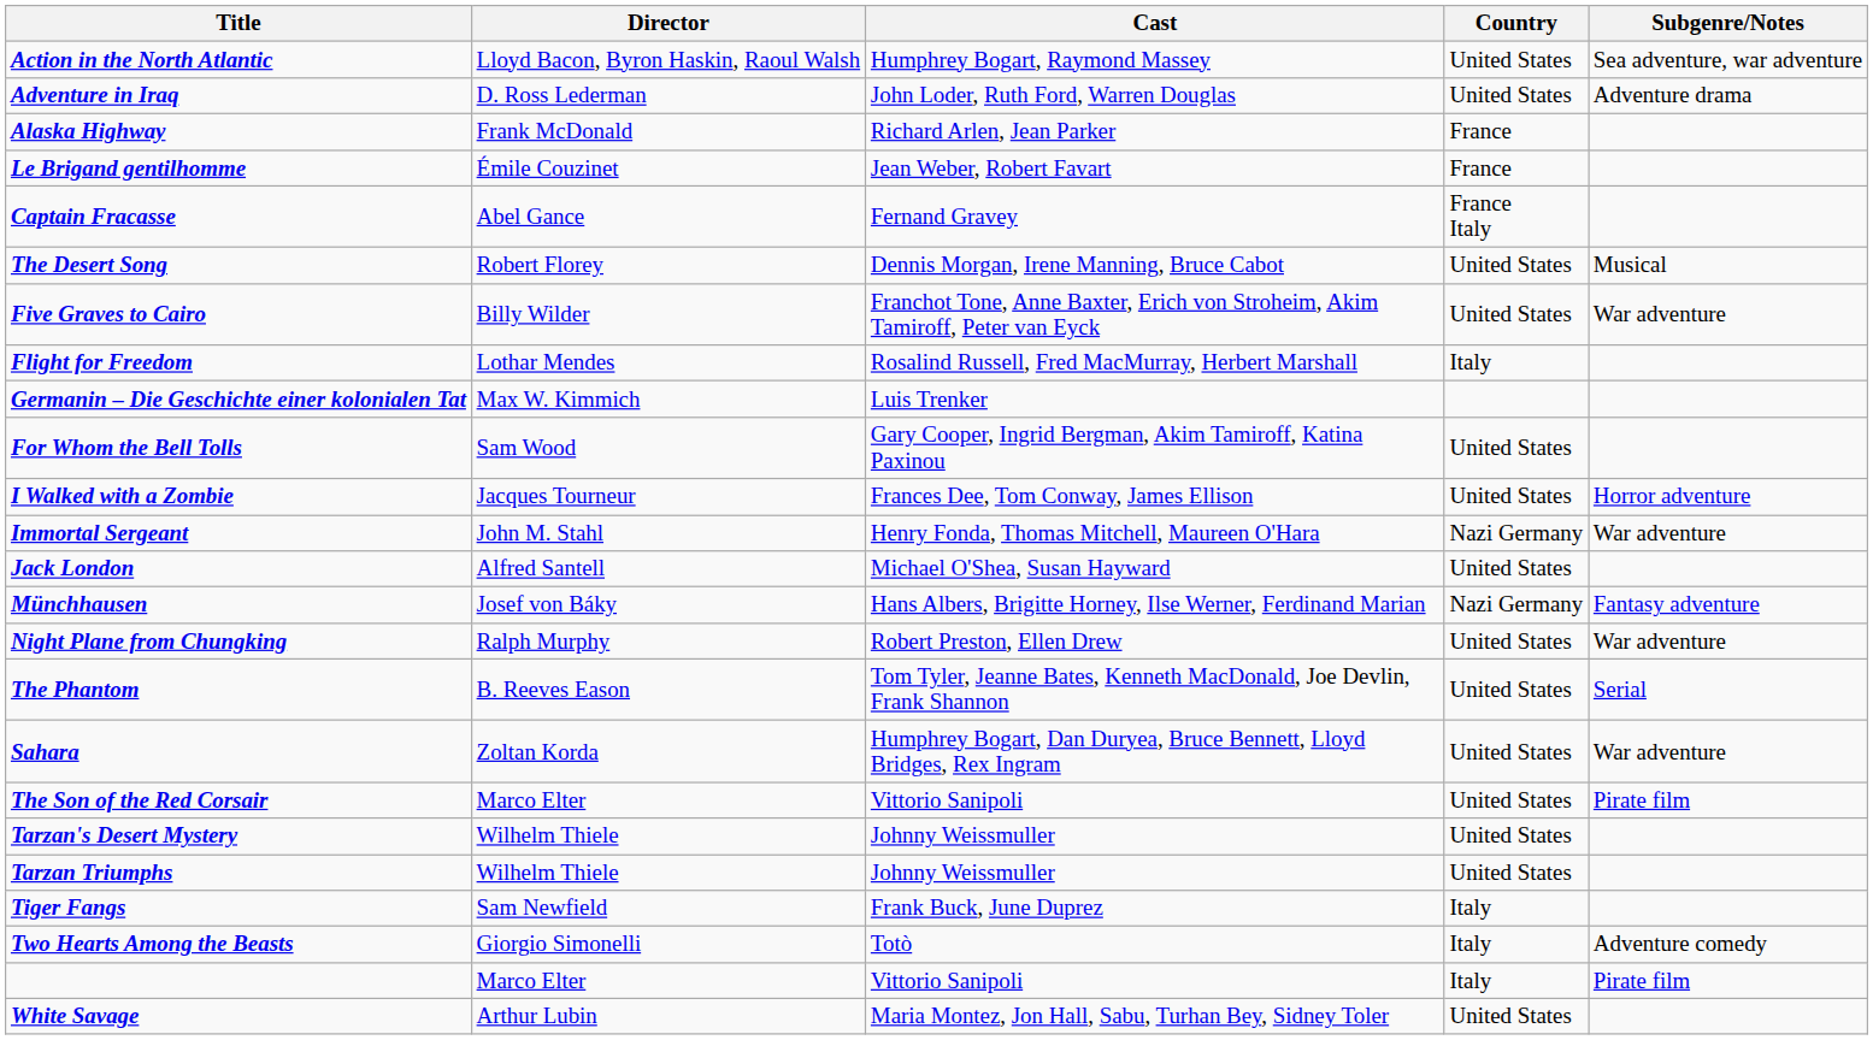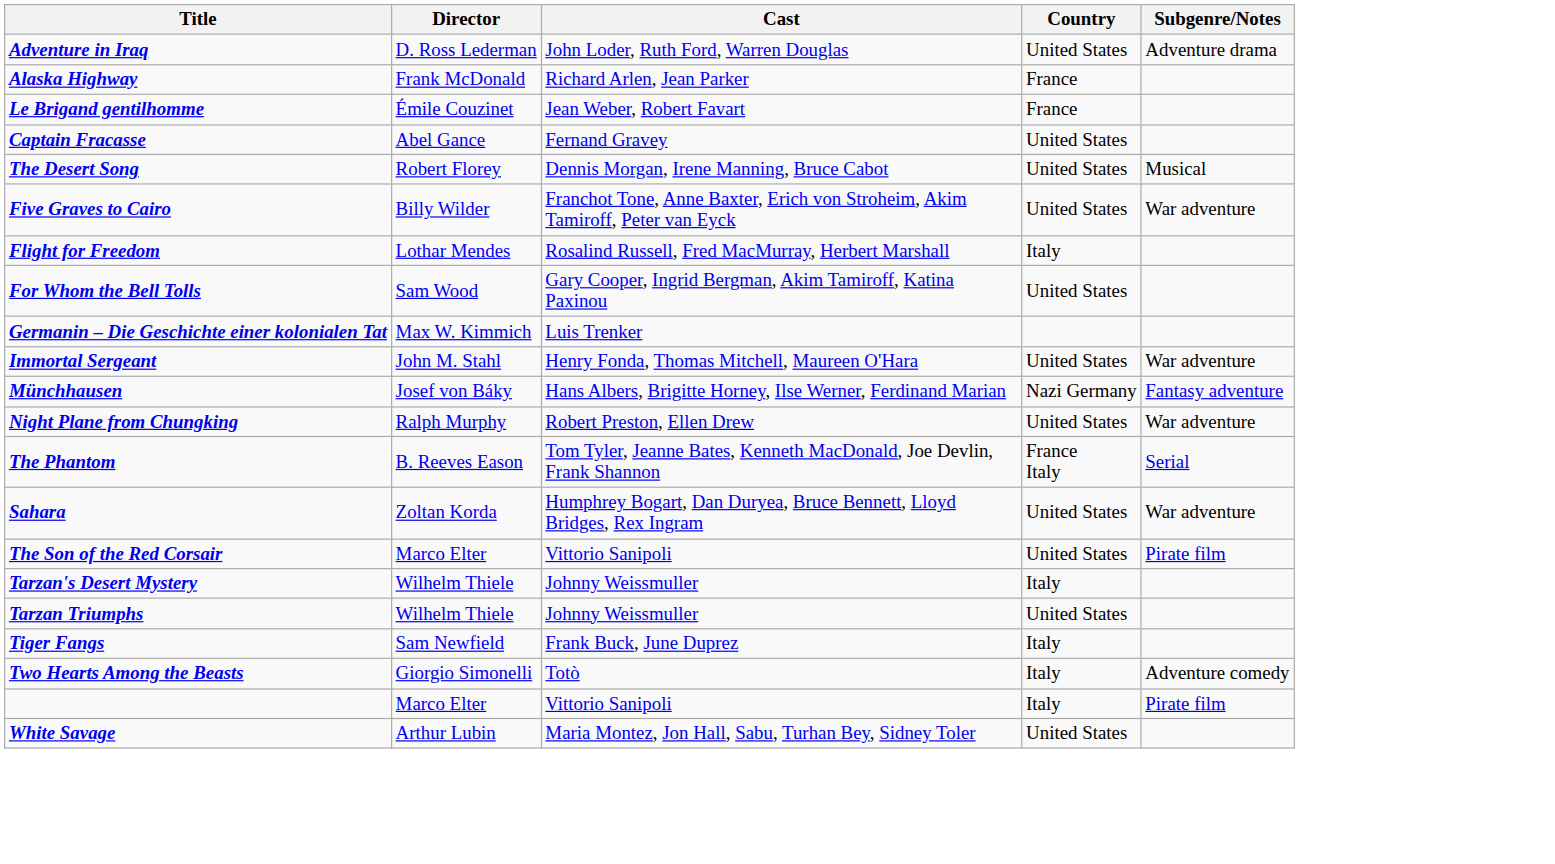- row: Action in the North Atlantic | Lloyd Bacon, Byron Haskin, Raoul Walsh | Humphrey Bogart, Raymond Massey | United States | Sea adventure, war adventure
Captain Fracasse | Country: France Italy -> United States
rows swapped: For Whom the Bell Tolls <-> Germanin – Die Geschichte einer kolonialen Tat
- row: I Walked with a Zombie | Jacques Tourneur | Frances Dee, Tom Conway, James Ellison | United States | Horror adventure
Immortal Sergeant | Country: Nazi Germany -> United States
- row: Jack London | Alfred Santell | Michael O'Shea, Susan Hayward | United States
The Phantom | Country: United States -> France Italy
Tarzan's Desert Mystery | Country: United States -> Italy
